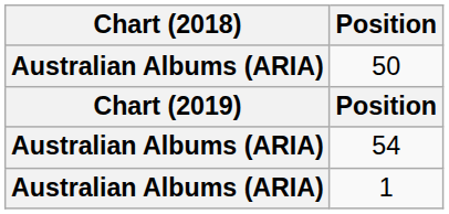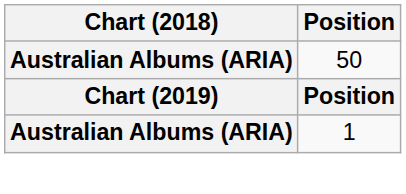- row: Australian Albums (ARIA) | 54
